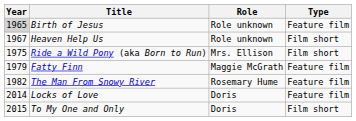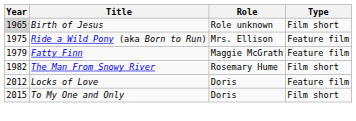Birth of Jesus | Type: Feature film -> Film short
- row: 1967 | Heaven Help Us | Role unknown | Film short
Ride a Wild Pony (aka Born to Run) | Type: Film short -> Feature film
The Man From Snowy River | Type: Feature film -> Film short
Locks of Love | Year: 2014 -> 2012
